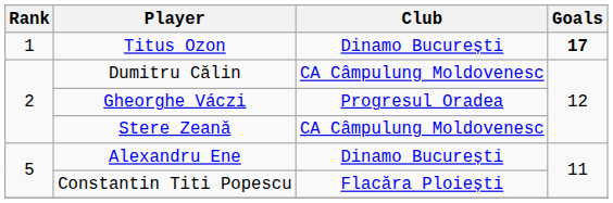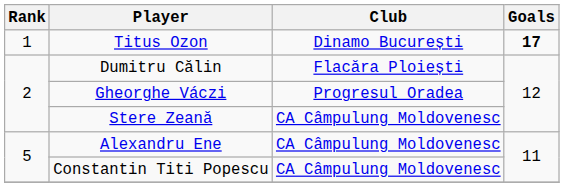Dumitru Călin | Club: CA Câmpulung Moldovenesc -> Flacăra Ploiești
Alexandru Ene | Club: Dinamo București -> CA Câmpulung Moldovenesc
Constantin Titi Popescu | Club: Flacăra Ploiești -> CA Câmpulung Moldovenesc
